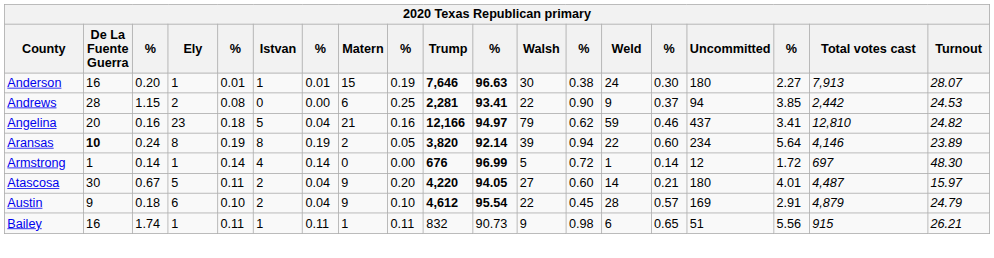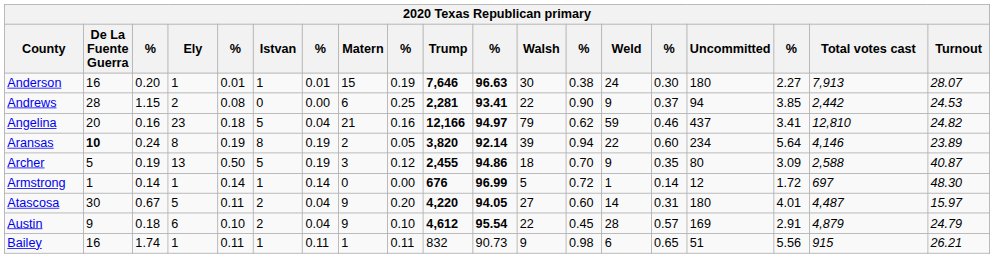+ row: Archer | 5 | 0.19 | 13 | 0.50 | 5 | 0.19 | 3 | 0.12 | 2,455 | 94.86 | 18 | 0.70 | 9 | 0.35 | 80 | 3.09 | 2,588 | 40.87
Armstrong | Istvan: 4 -> 1
Atascosa | column 15: 0.21 -> 0.31
